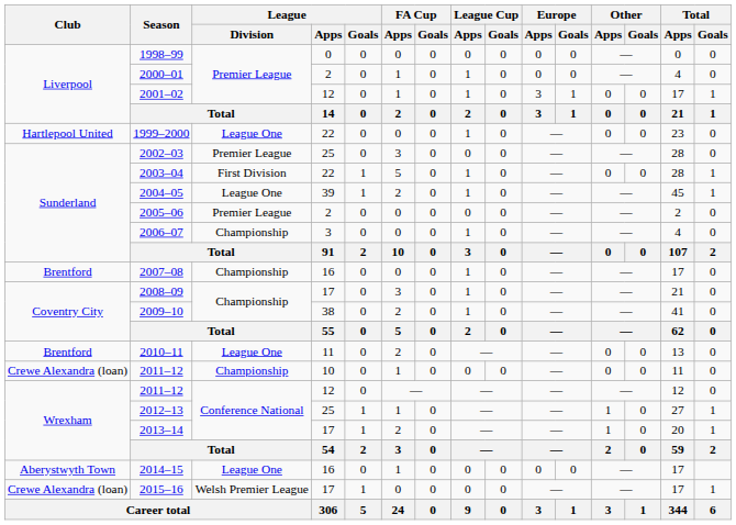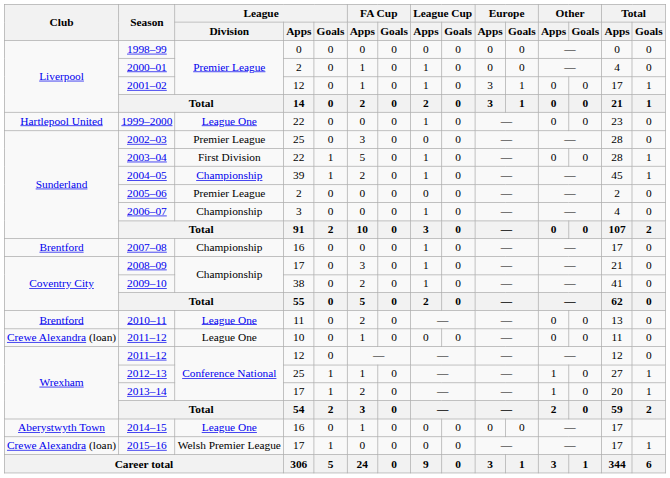2004–05 | League / Division: League One -> Championship
2011–12 / 10 | League / Division: Championship -> League One
